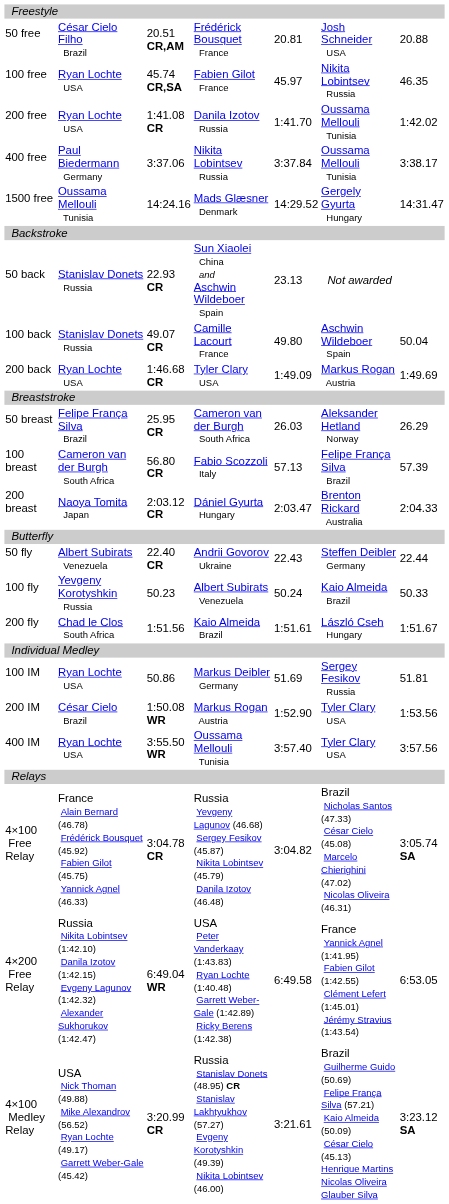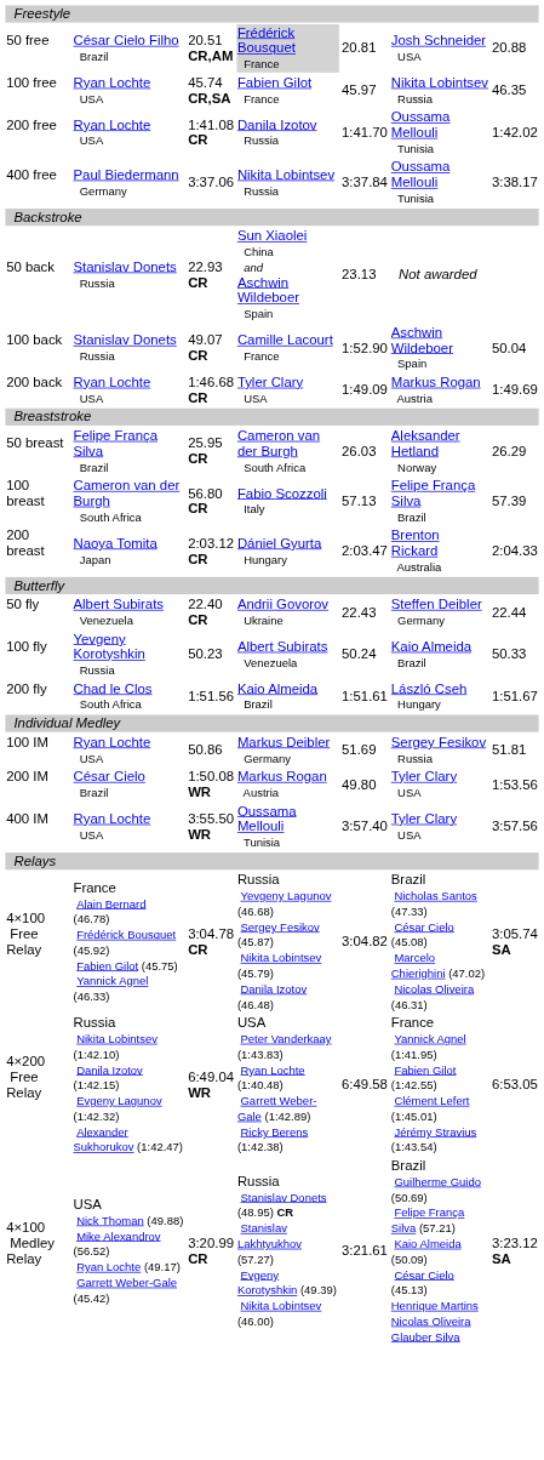50 free | column 4: no background -> lightgrey background
- row: 1500 free | Oussama Mellouli Tunisia | 14:24.16 | Mads Glæsner Denmark | 14:29.52 | Gergely Gyurta Hungary | 14:31.47
100 back | column 5: 49.80 -> 1:52.90
200 IM | column 5: 1:52.90 -> 49.80
